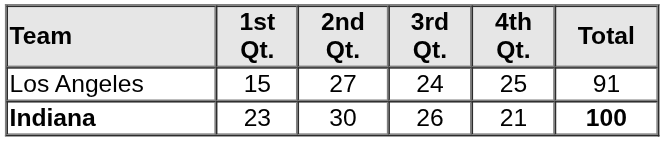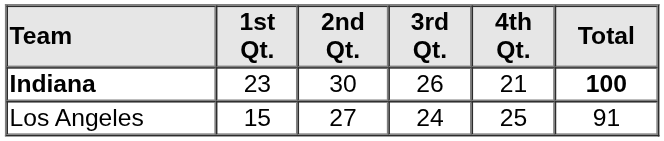rows swapped: Los Angeles <-> Indiana
